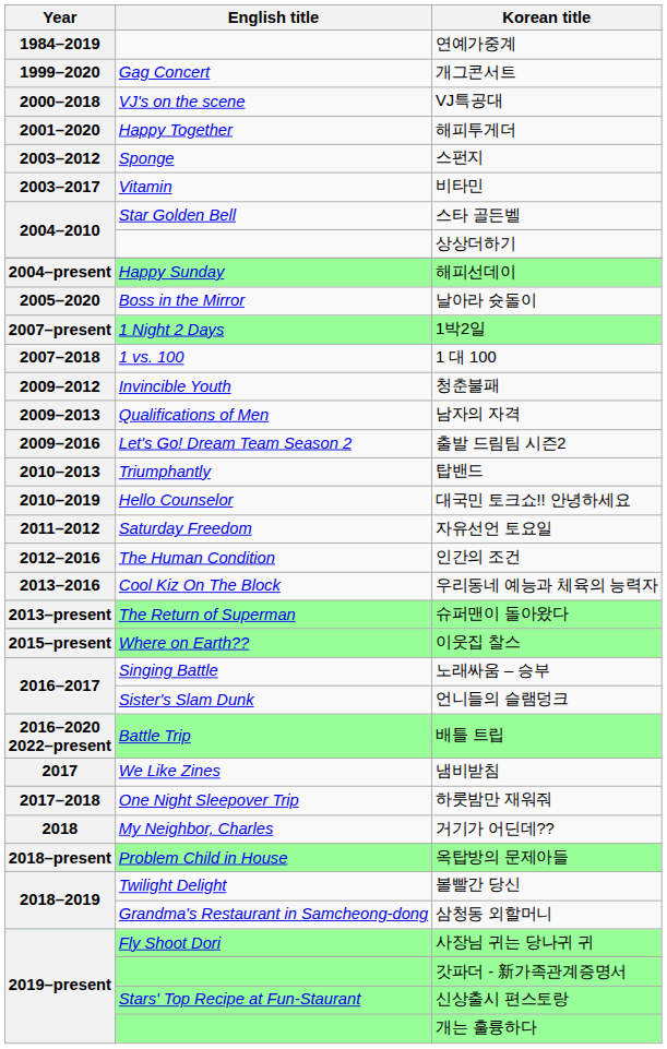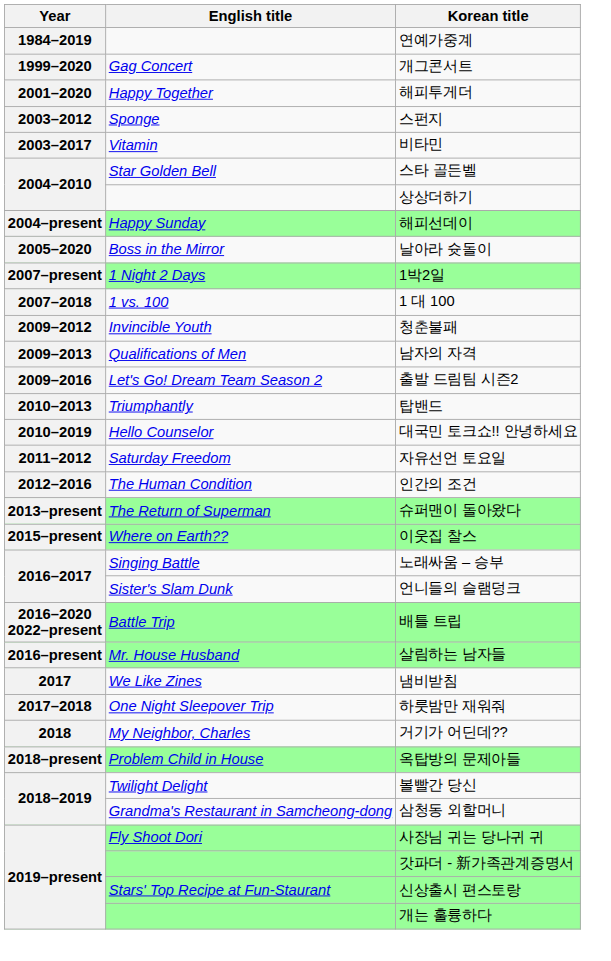- row: 2000–2018 | VJ's on the scene | VJ특공대
- row: 2013–2016 | Cool Kiz On The Block | 우리동네 예능과 체육의 능력자
+ row: 2016–present | Mr. House Husband | 살림하는 남자들
